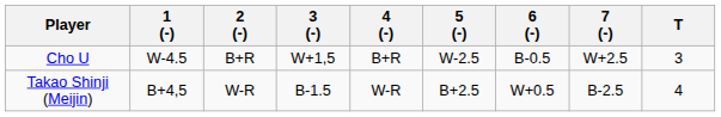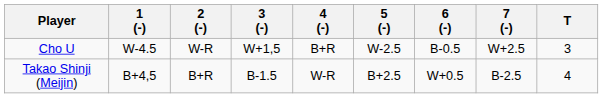Cho U | 2 (-): B+R -> W-R
Takao Shinji (Meijin) | 2 (-): W-R -> B+R
